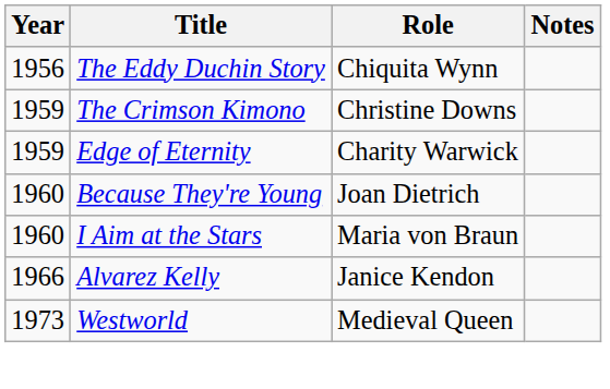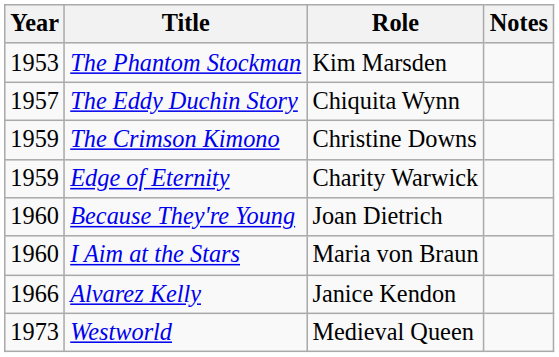+ row: 1953 | The Phantom Stockman | Kim Marsden
The Eddy Duchin Story | Year: 1956 -> 1957
